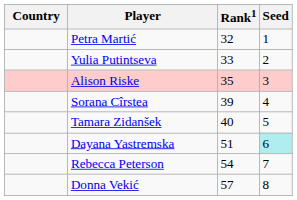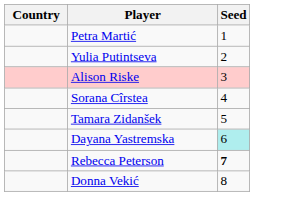- column: Rank1 | 32 | 33 | 35 | 39 | 40 | 51 | 54 | 57
Rebecca Peterson | Seed: normal -> bold
